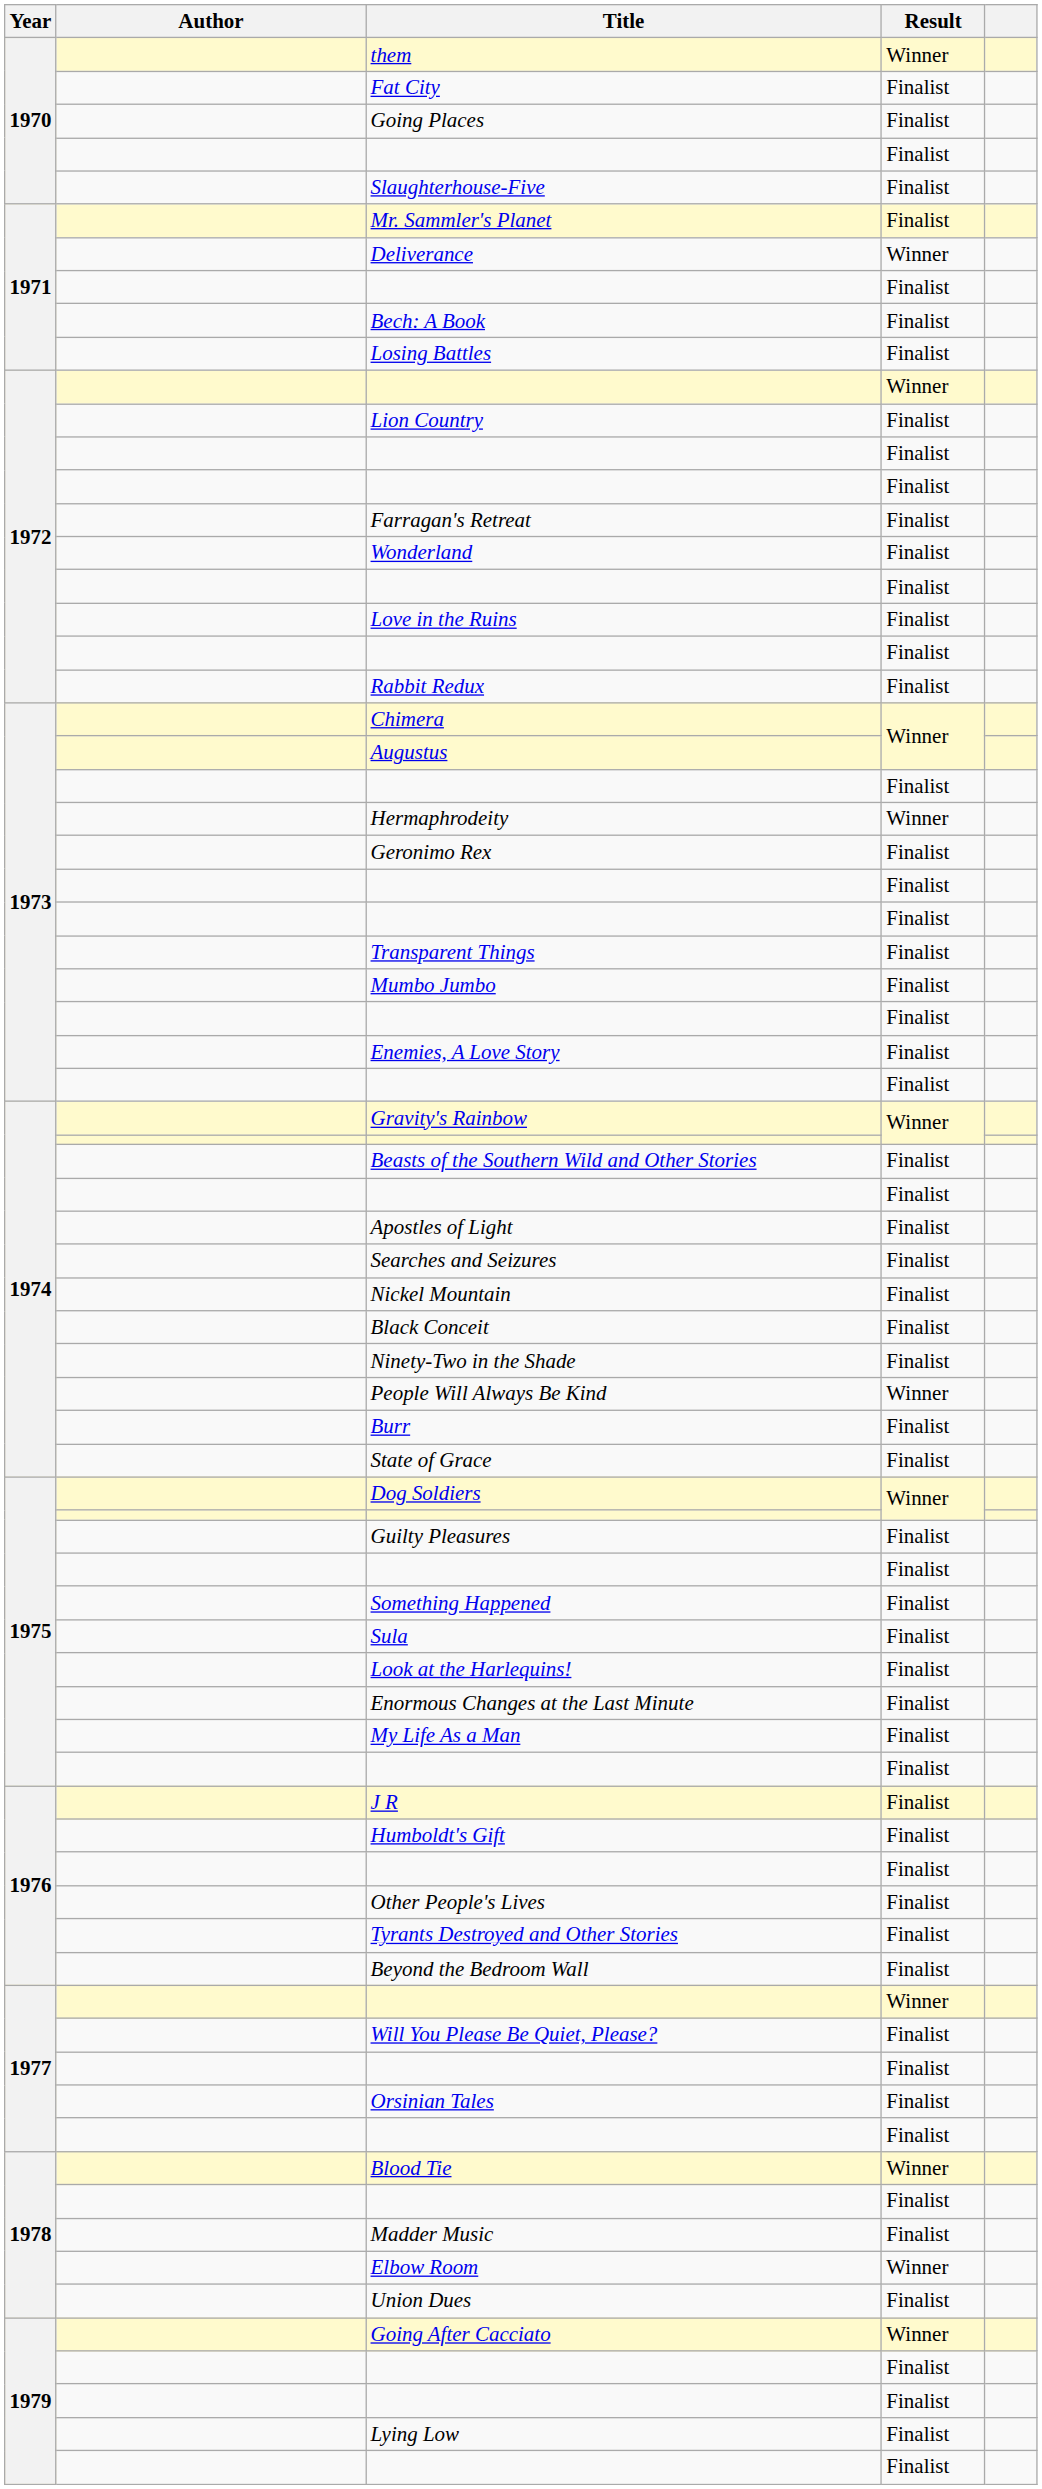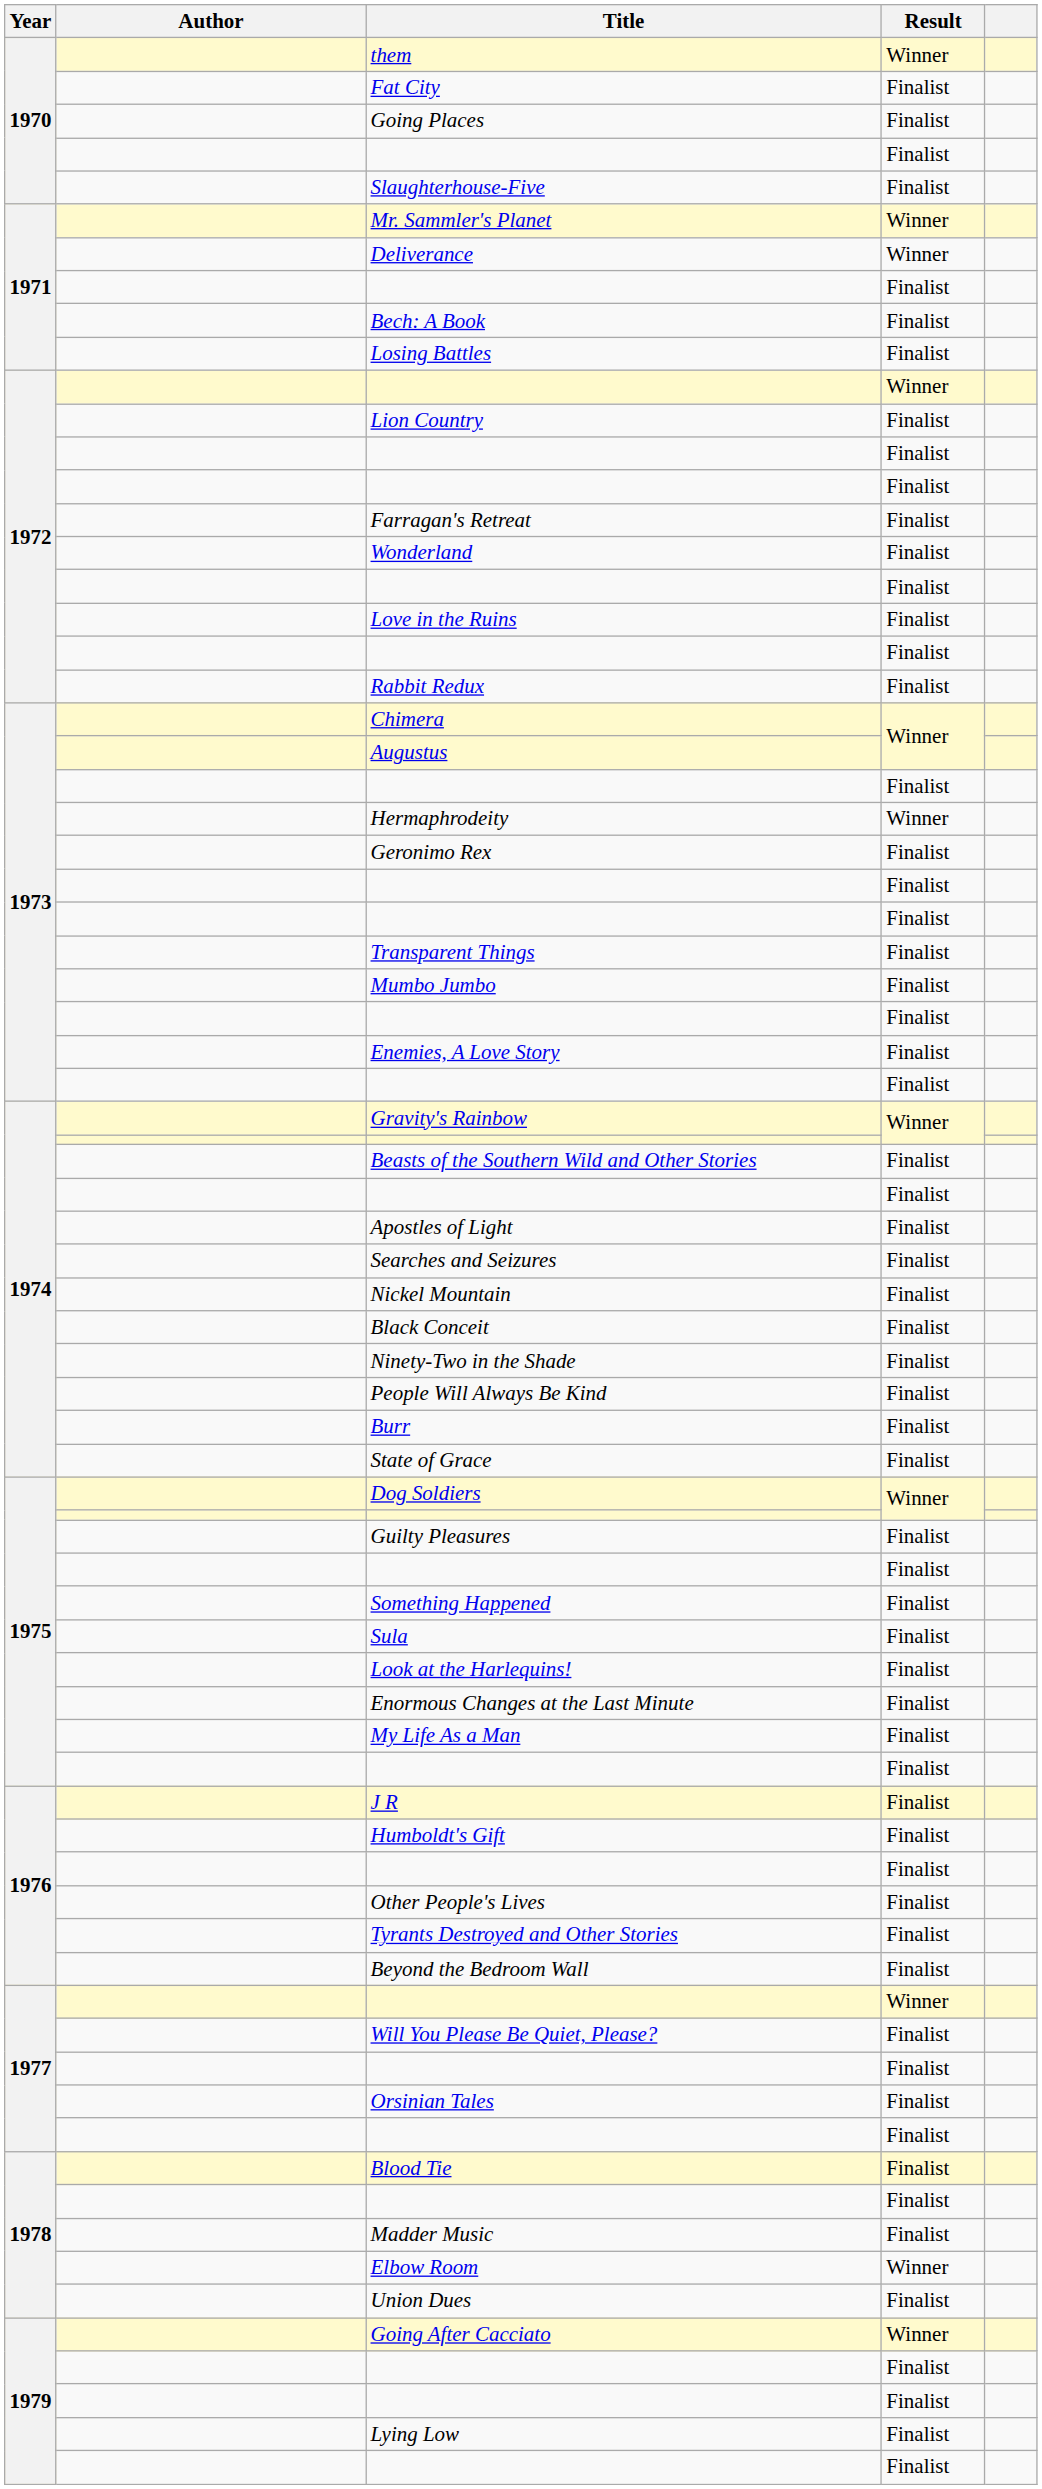Mr. Sammler's Planet | Result: Finalist -> Winner
People Will Always Be Kind | Result: Winner -> Finalist
Blood Tie | Result: Winner -> Finalist
